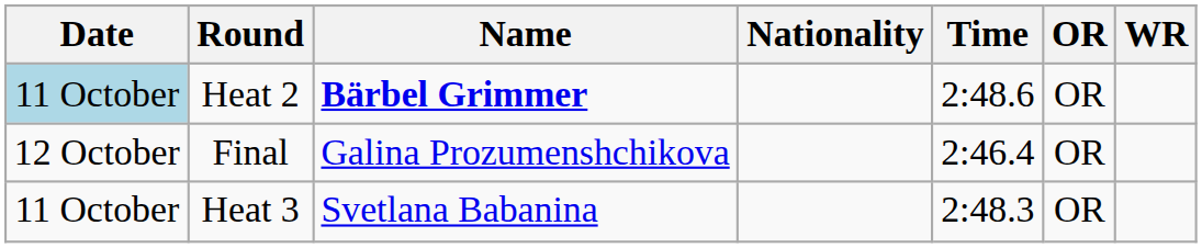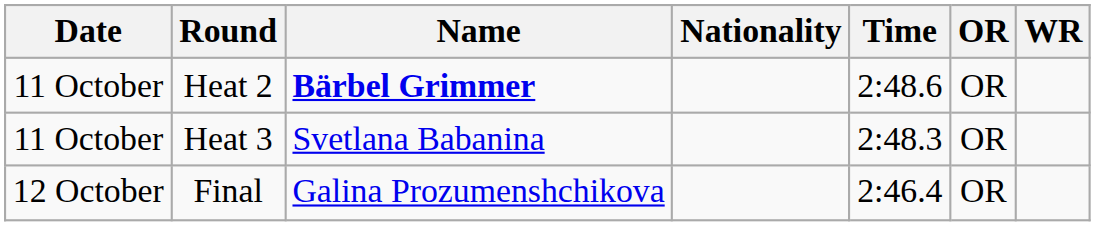Heat 2 | Date: lightblue background -> no background
rows swapped: Heat 3 <-> Final
